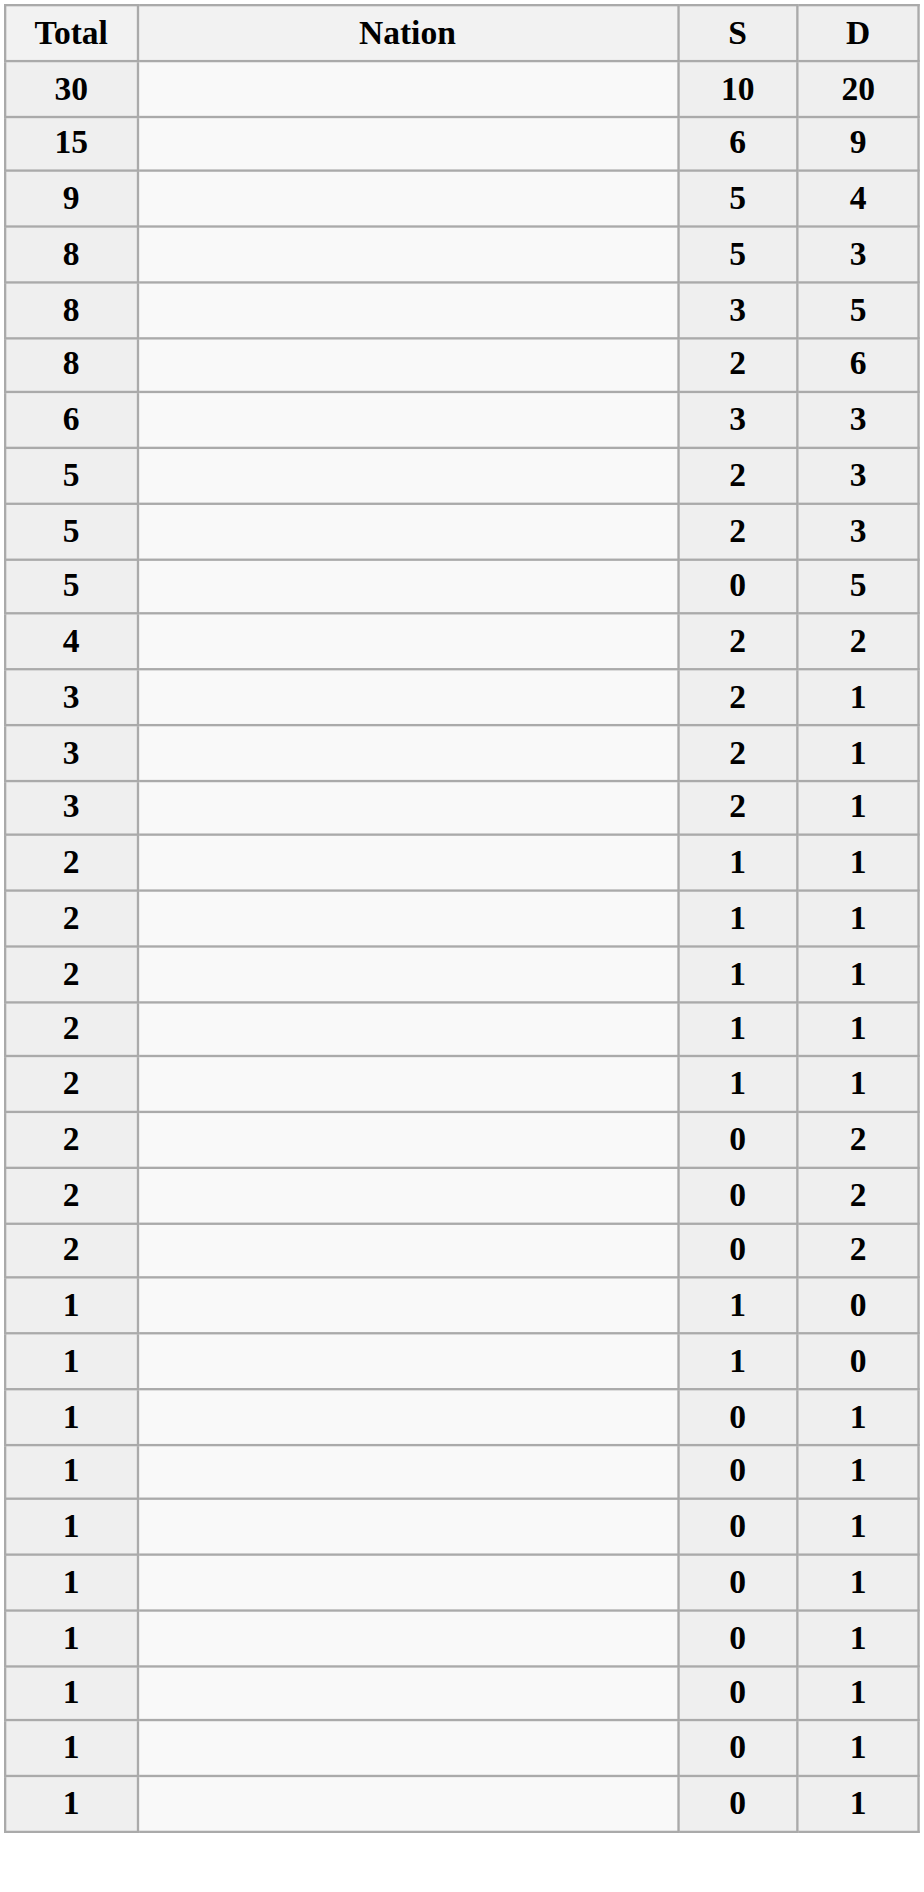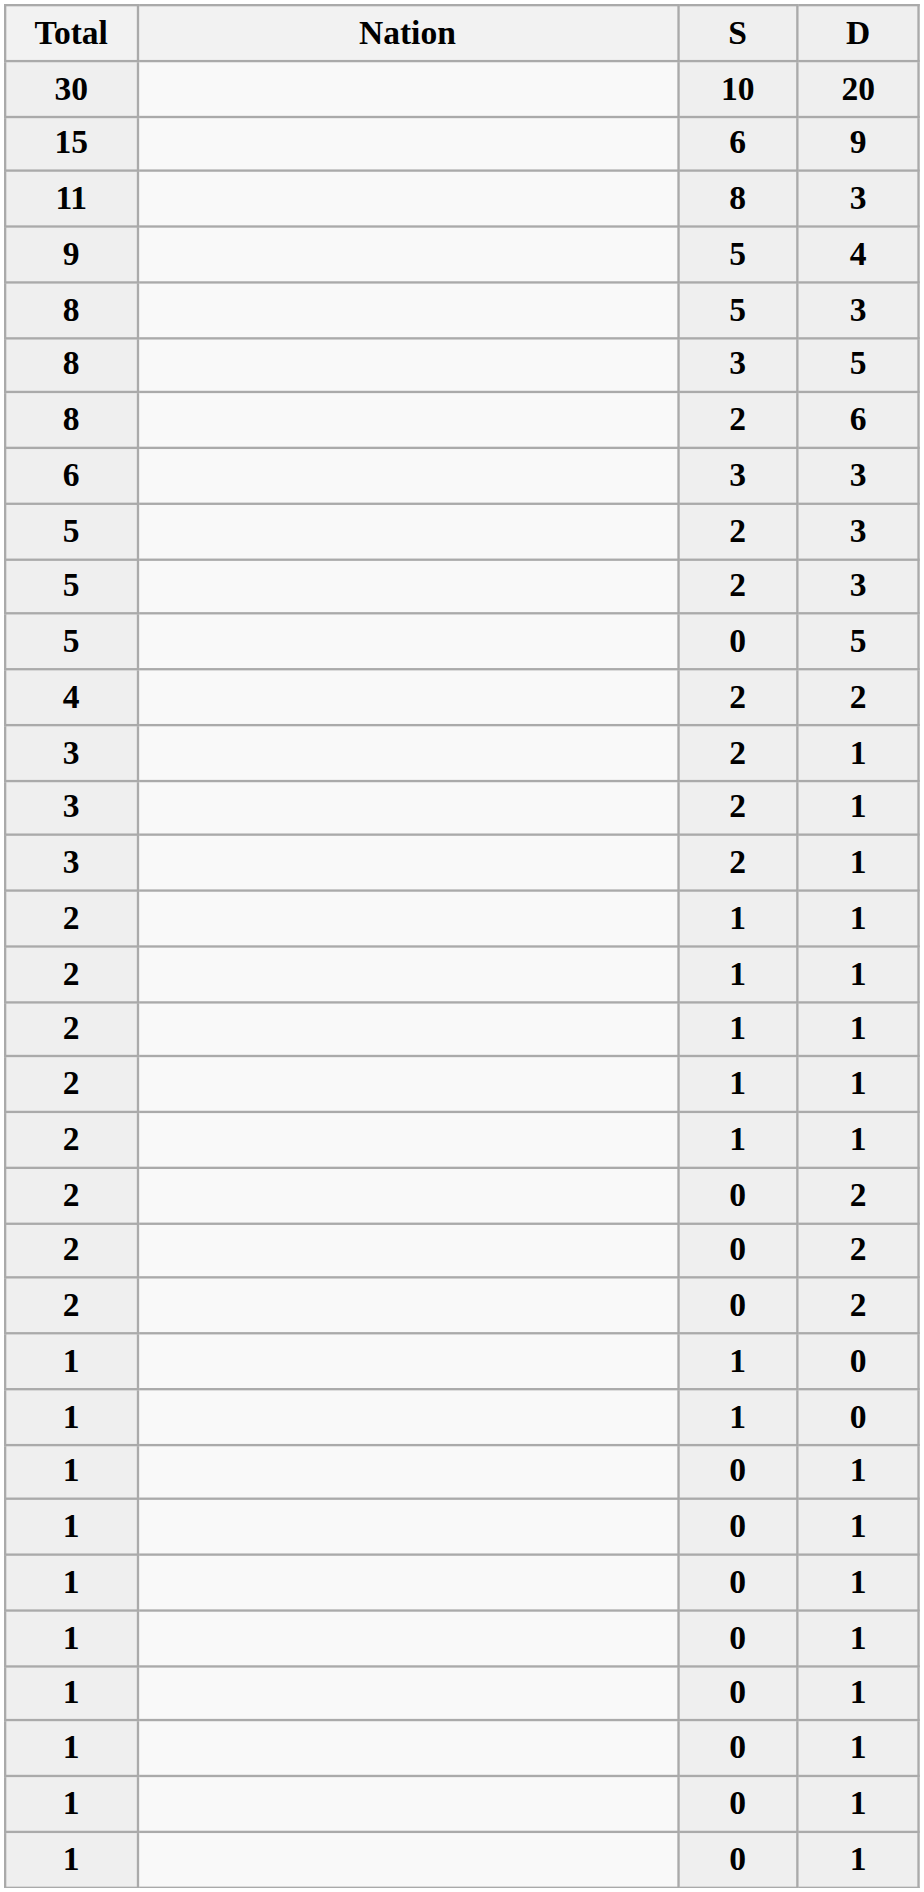+ row: 11 | 8 | 3
